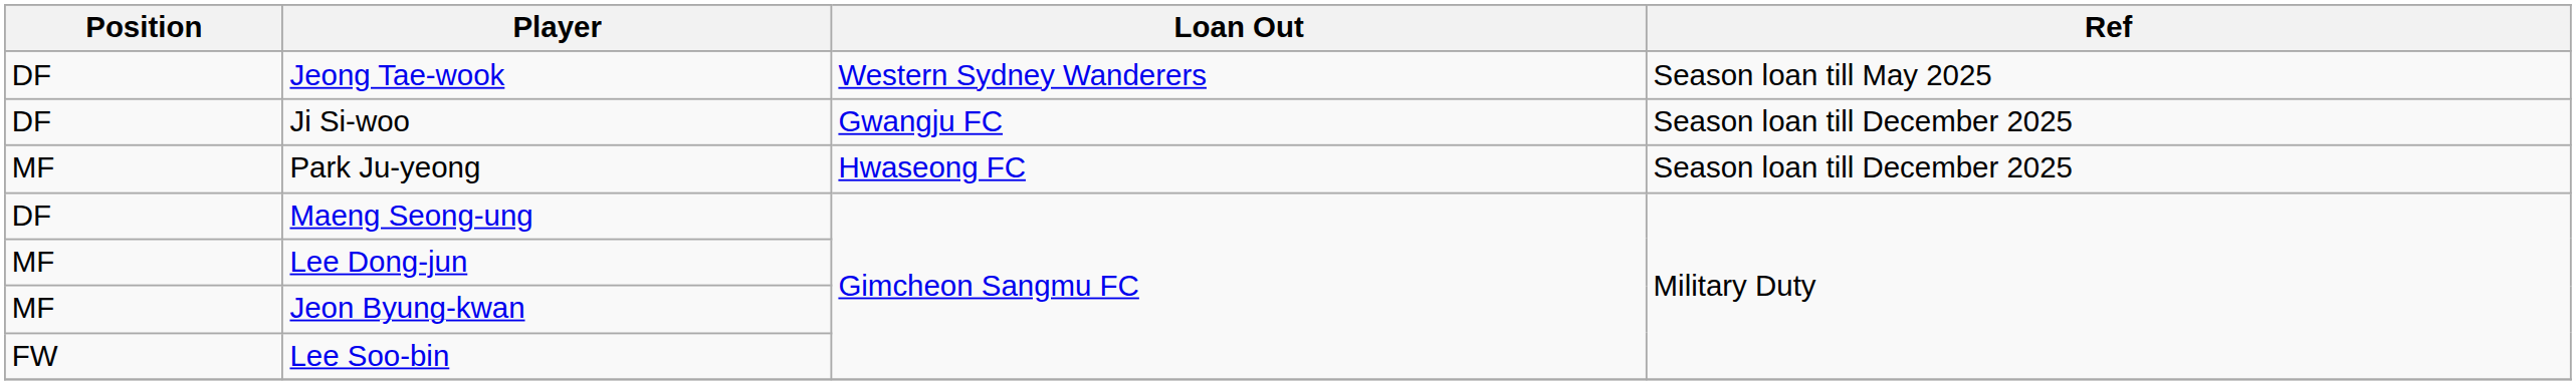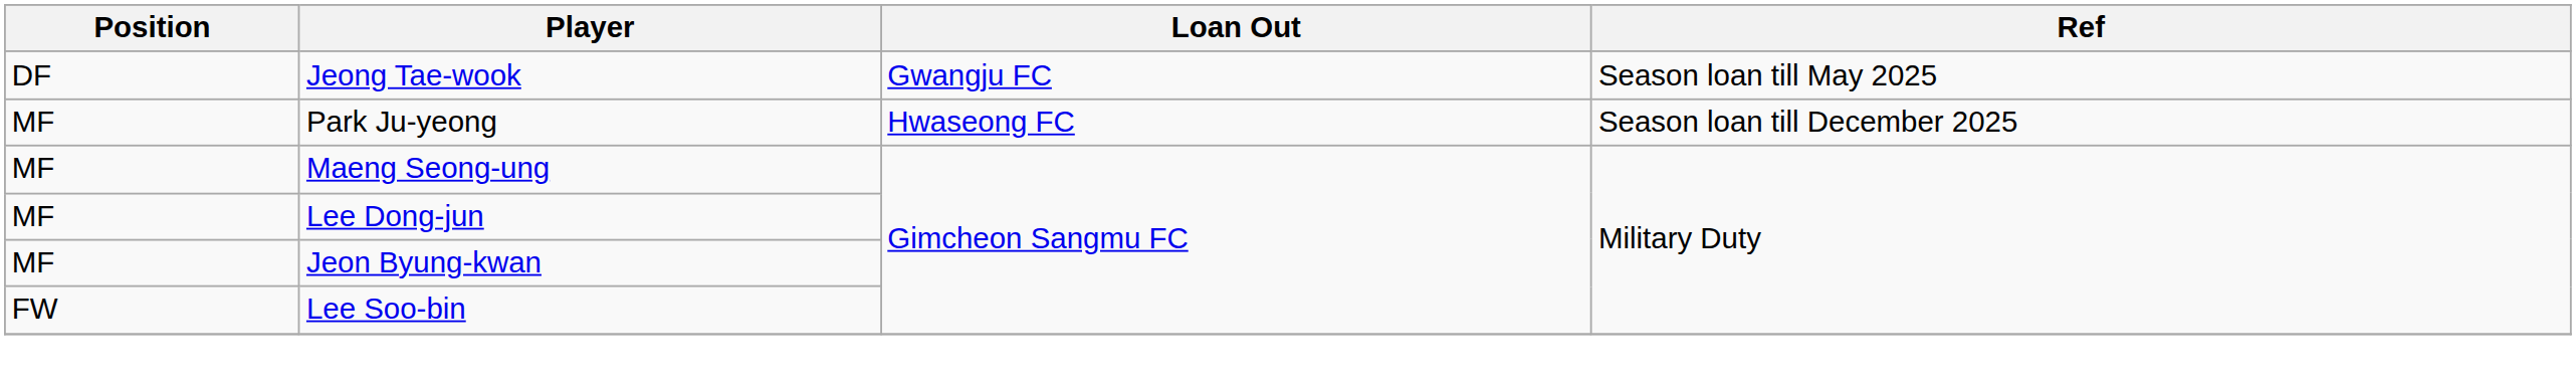Jeong Tae-wook | Loan Out: Western Sydney Wanderers -> Gwangju FC
- row: DF | Ji Si-woo | Gwangju FC | Season loan till December 2025
Maeng Seong-ung | Position: DF -> MF
